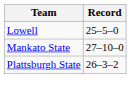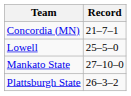+ row: Concordia (MN) | 21–7–1
